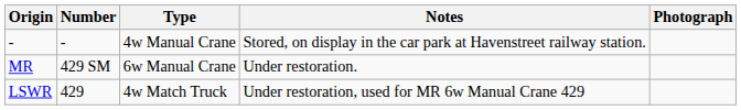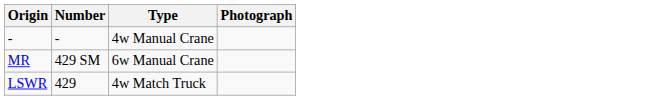- column: Notes | Stored, on display in the car park at Havenstreet railway station. | Under restoration. | Under restoration, used for MR 6w Manual Crane 429
